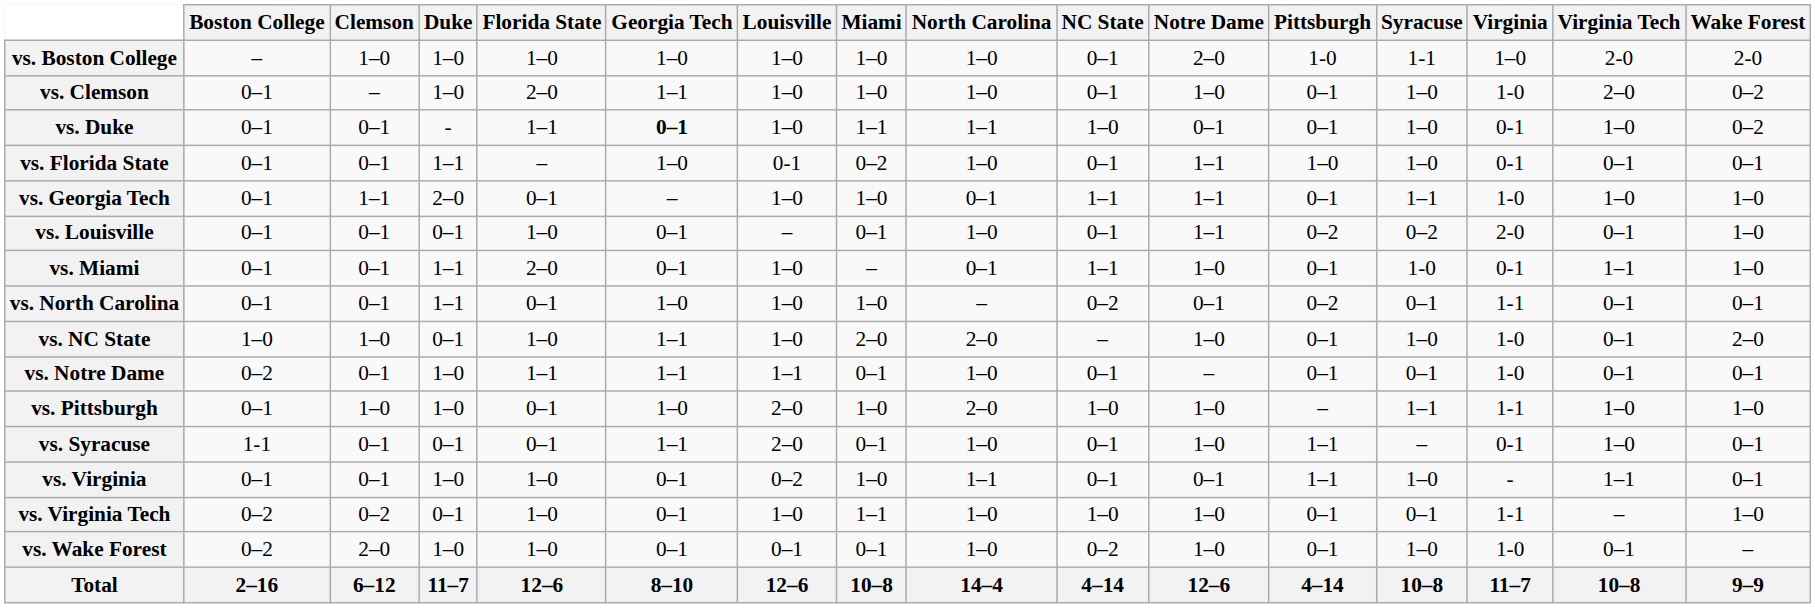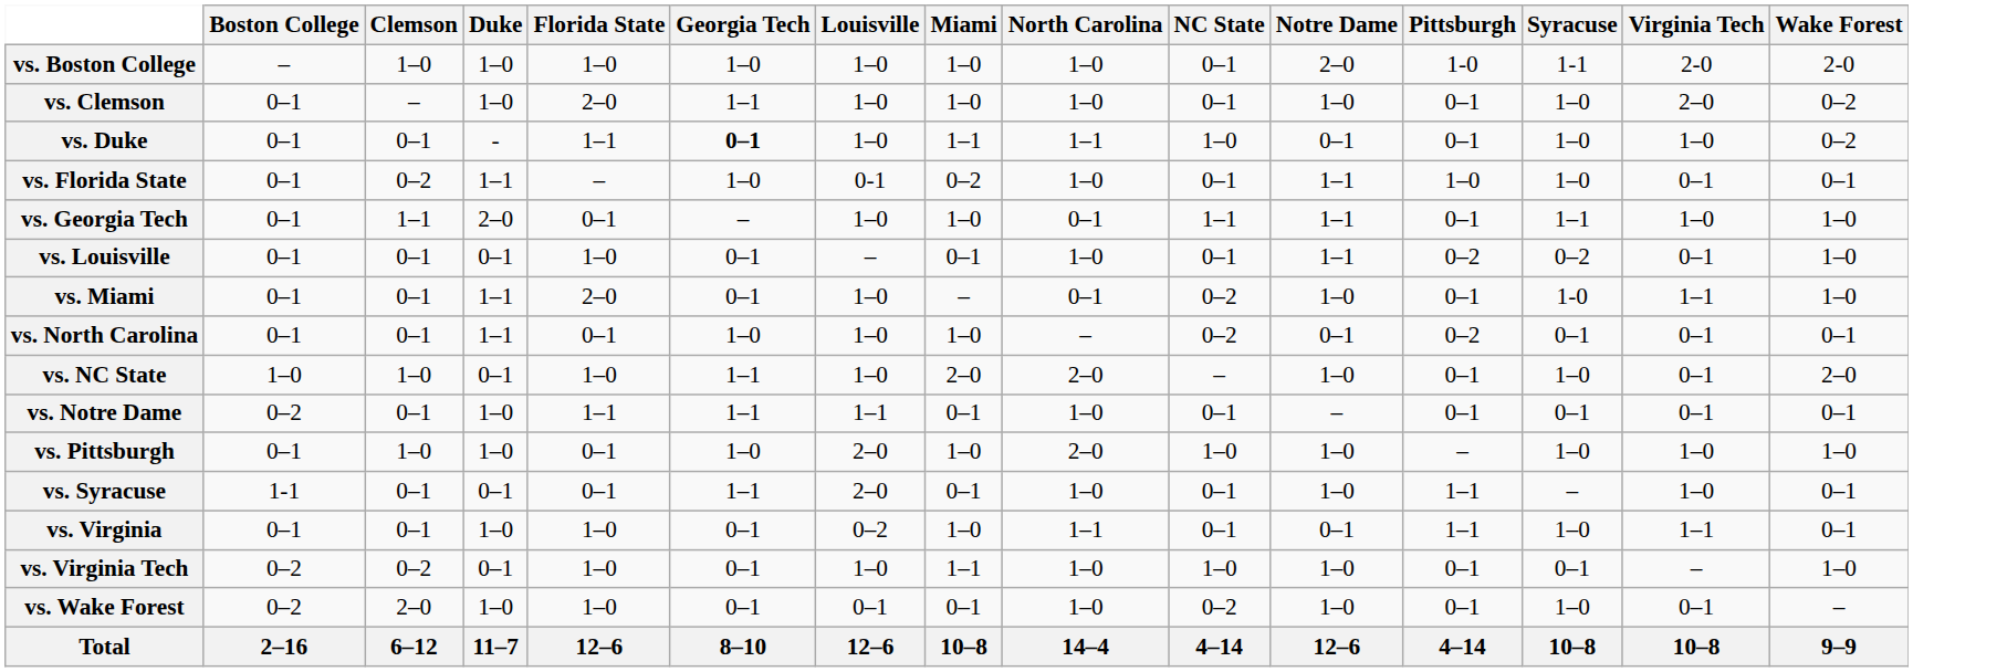- column: Virginia | 1–0 | 1-0 | 0-1 | 0-1 | 1-0 | 2-0 | 0-1 | 1-1 | 1-0 | 1-0 | 1-1 | 0-1 | - | 1-1 | 1-0 | 11–7
vs. Florida State | Clemson: 0–1 -> 0–2
vs. Miami | NC State: 1–1 -> 0–2
vs. Pittsburgh | Syracuse: 1–1 -> 1–0
